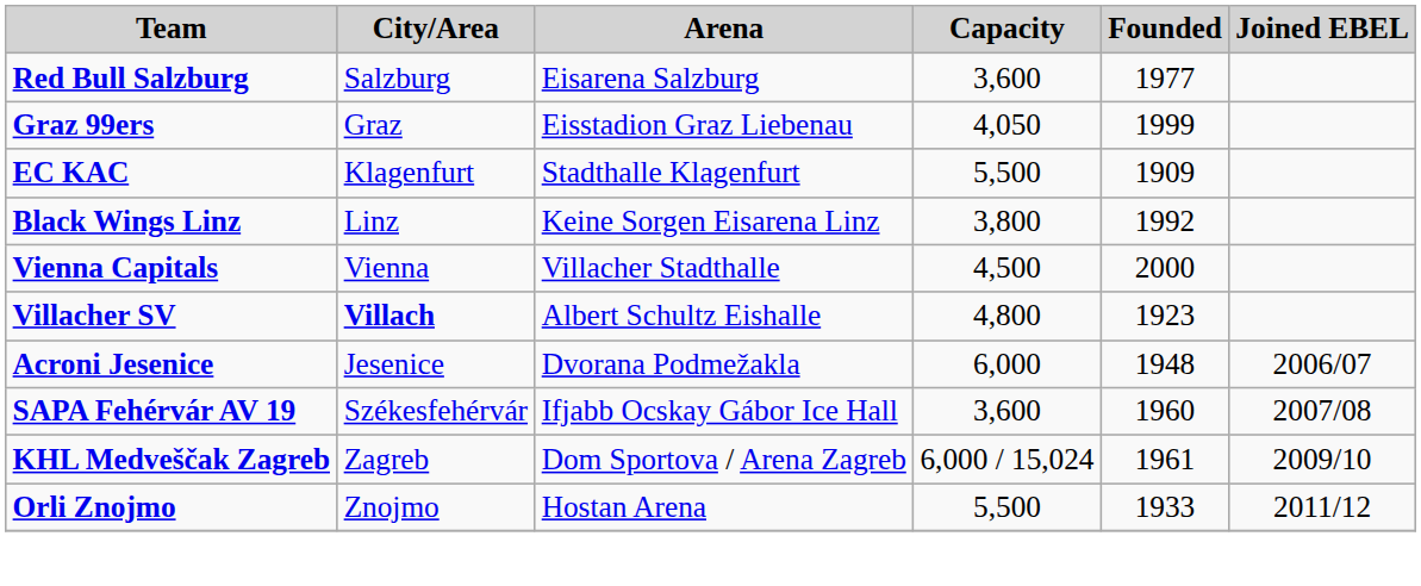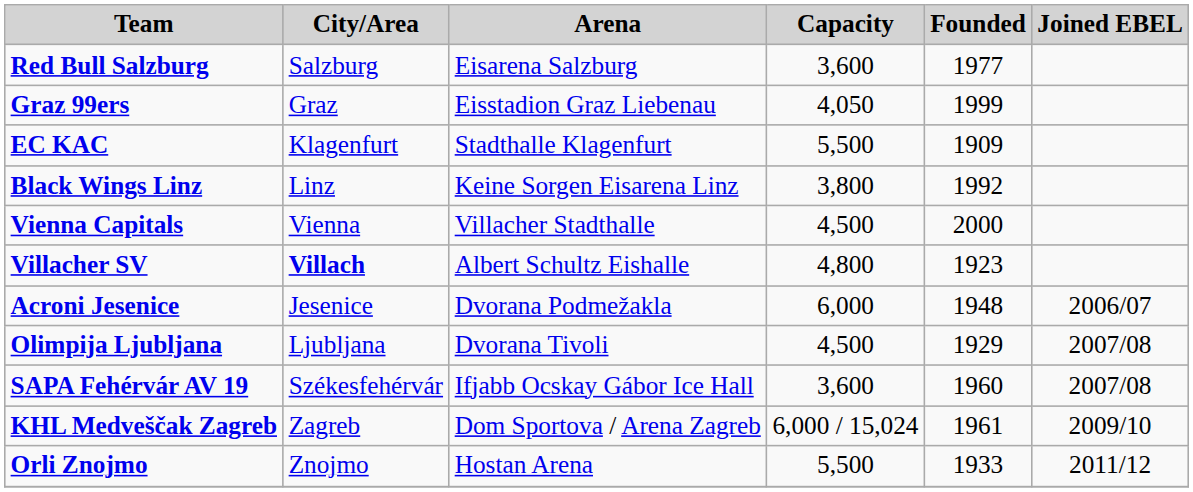+ row: Olimpija Ljubljana | Ljubljana | Dvorana Tivoli | 4,500 | 1929 | 2007/08
